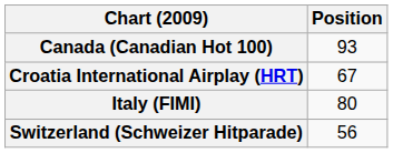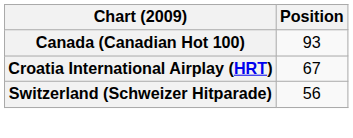- row: Italy (FIMI) | 80
